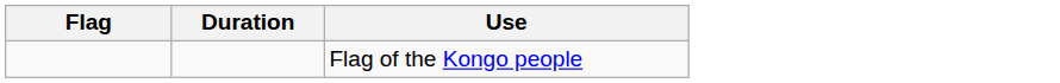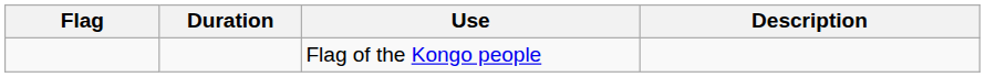+ column: Description
